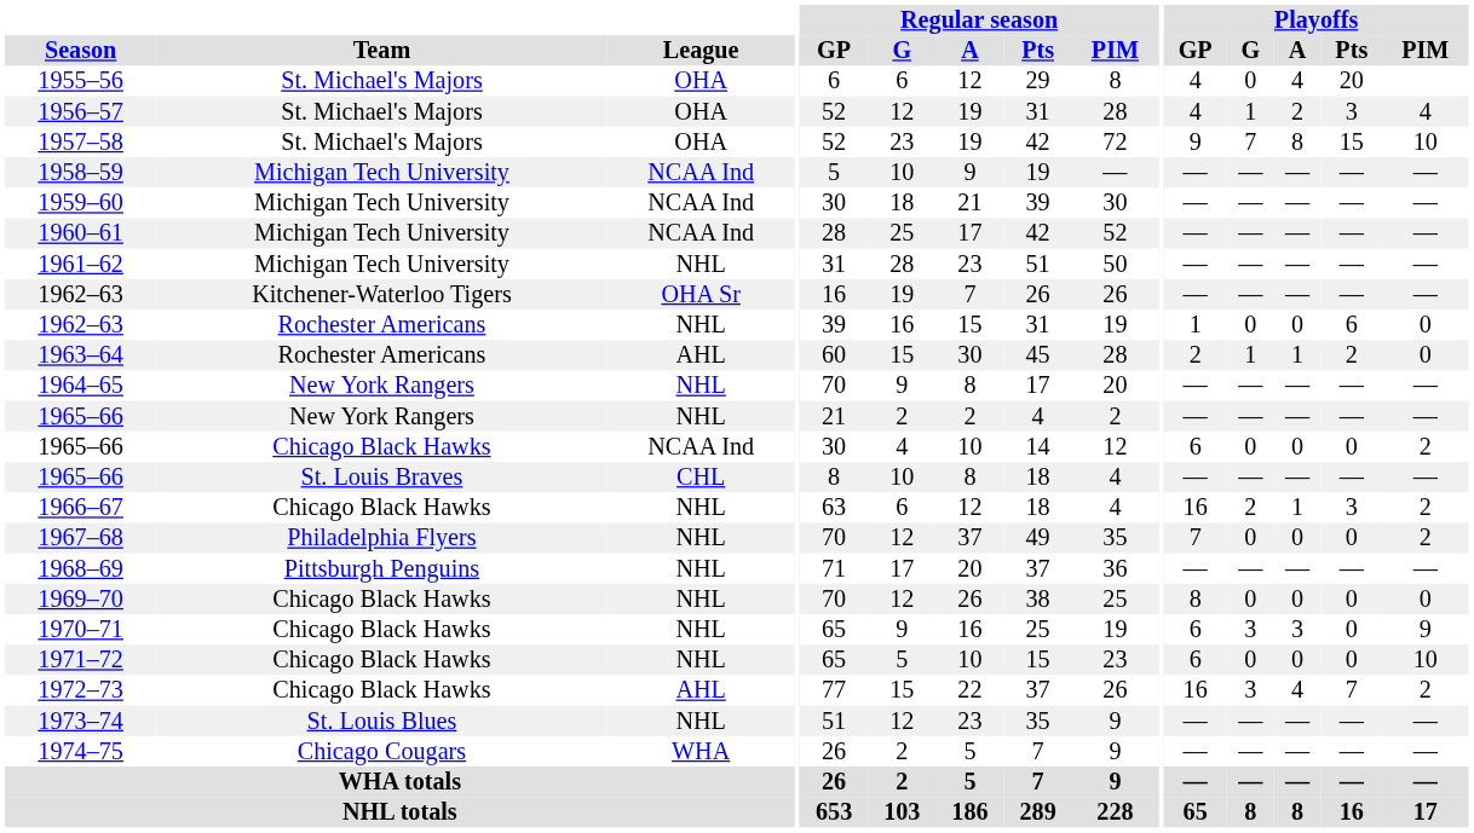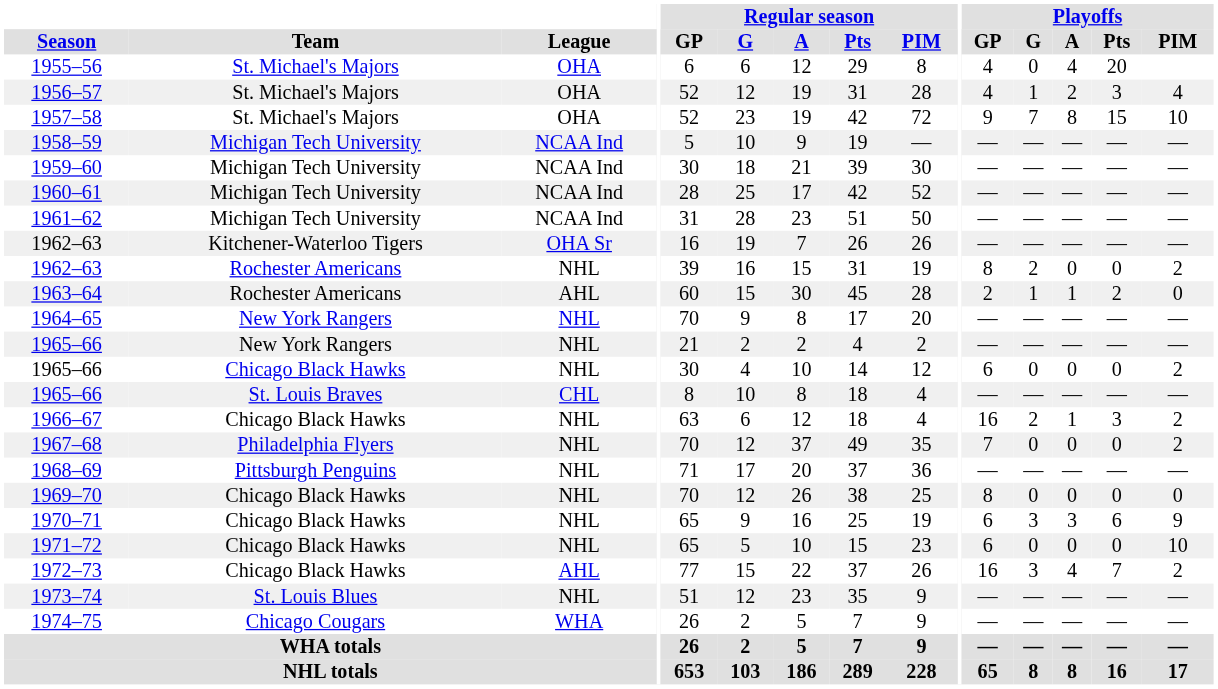1961–62 | League: NHL -> NCAA Ind
1962–63 / Rochester Americans | Playoffs / GP: 1 -> 8
1962–63 / Rochester Americans | Playoffs / G: 0 -> 2
1962–63 / Rochester Americans | Playoffs / Pts: 6 -> 0
1962–63 / Rochester Americans | Playoffs / PIM: 0 -> 2
1965–66 / Chicago Black Hawks | League: NCAA Ind -> NHL
1970–71 | Playoffs / Pts: 0 -> 6
